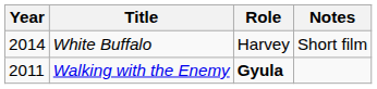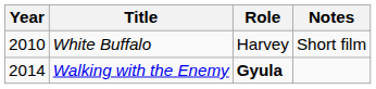White Buffalo | Year: 2014 -> 2010
Walking with the Enemy | Year: 2011 -> 2014
